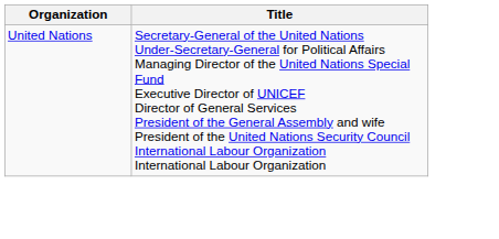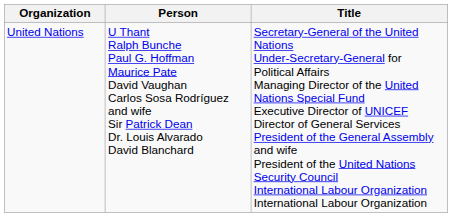+ column: Person | U Thant Ralph Bunche Paul G. Hoffman Maurice Pate David Vaughan Carlos Sosa Rodríguez and wife Sir Patrick Dean Dr. Louis Alvarado David Blanchard
